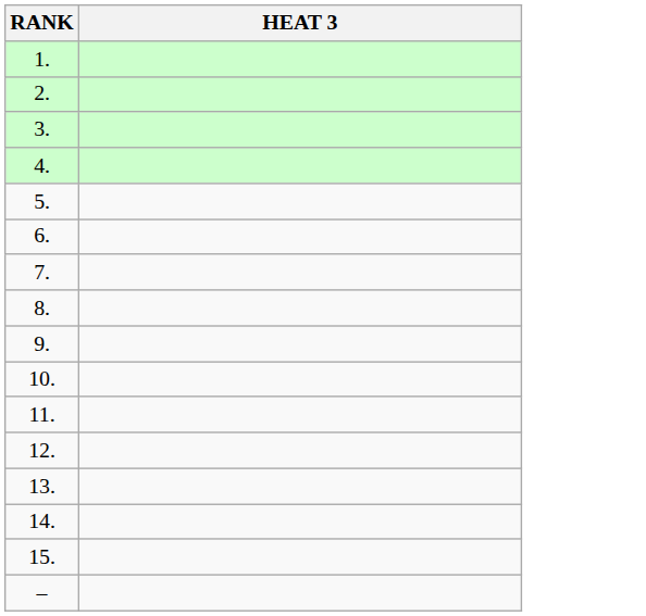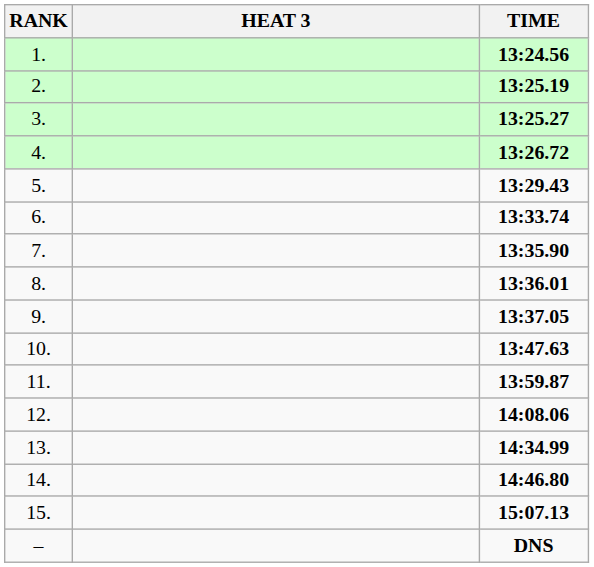+ column: TIME | 13:24.56 | 13:25.19 | 13:25.27 | 13:26.72 | 13:29.43 | 13:33.74 | 13:35.90 | 13:36.01 | 13:37.05 | 13:47.63 | 13:59.87 | 14:08.06 | 14:34.99 | 14:46.80 | 15:07.13 | DNS
